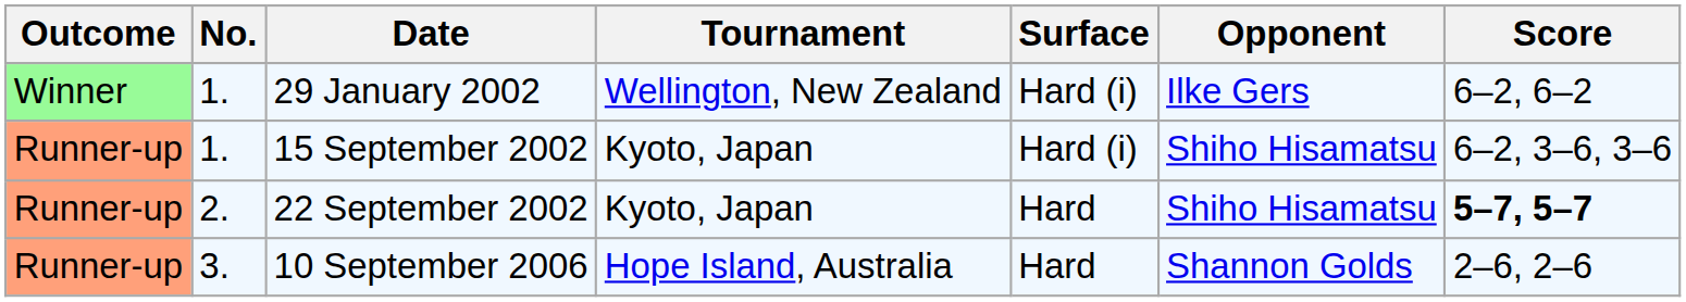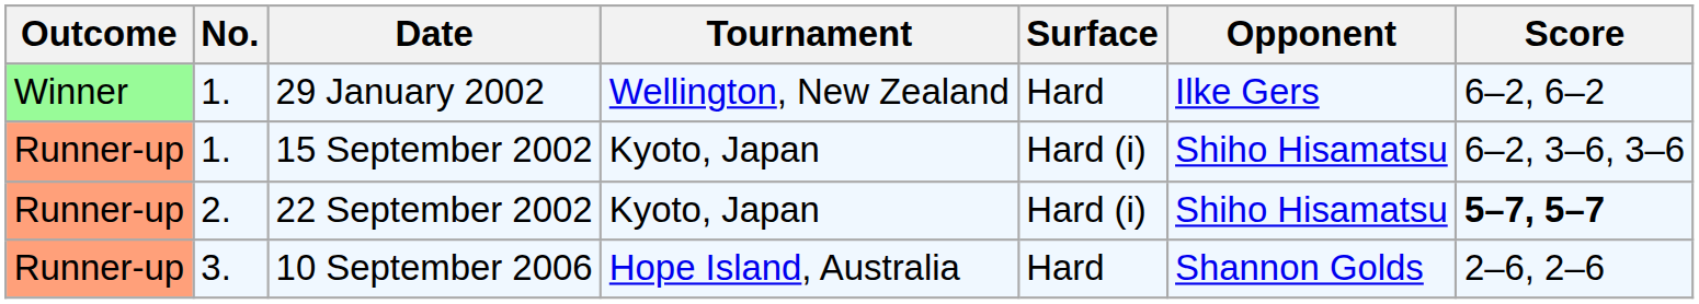29 January 2002 | Surface: Hard (i) -> Hard
22 September 2002 | Surface: Hard -> Hard (i)
